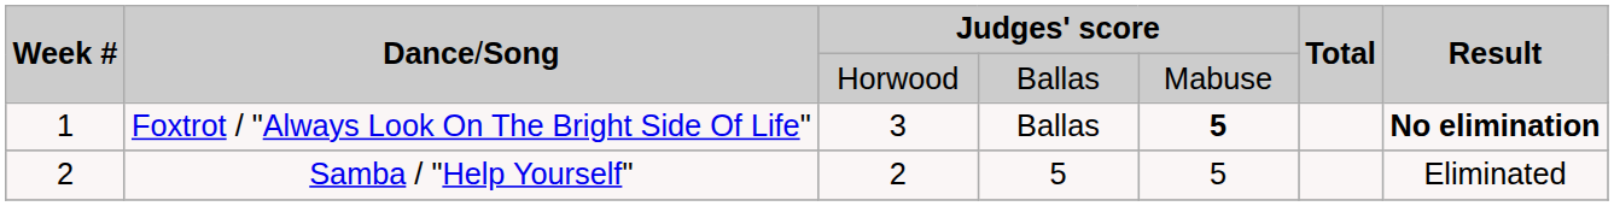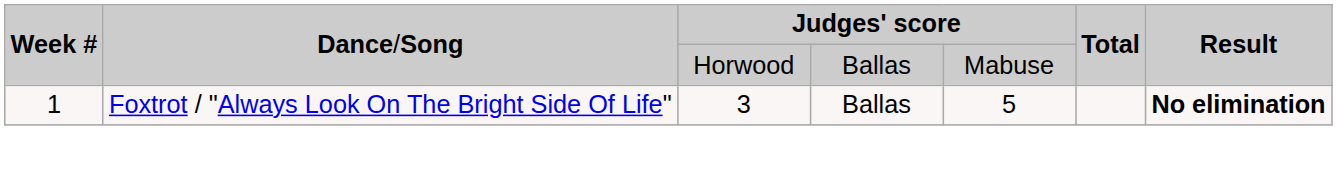Foxtrot / "Always Look On The Bright Side Of Life" | column 5: bold -> normal
- row: 2 | Samba / "Help Yourself" | 2 | 5 | 5 | Eliminated
